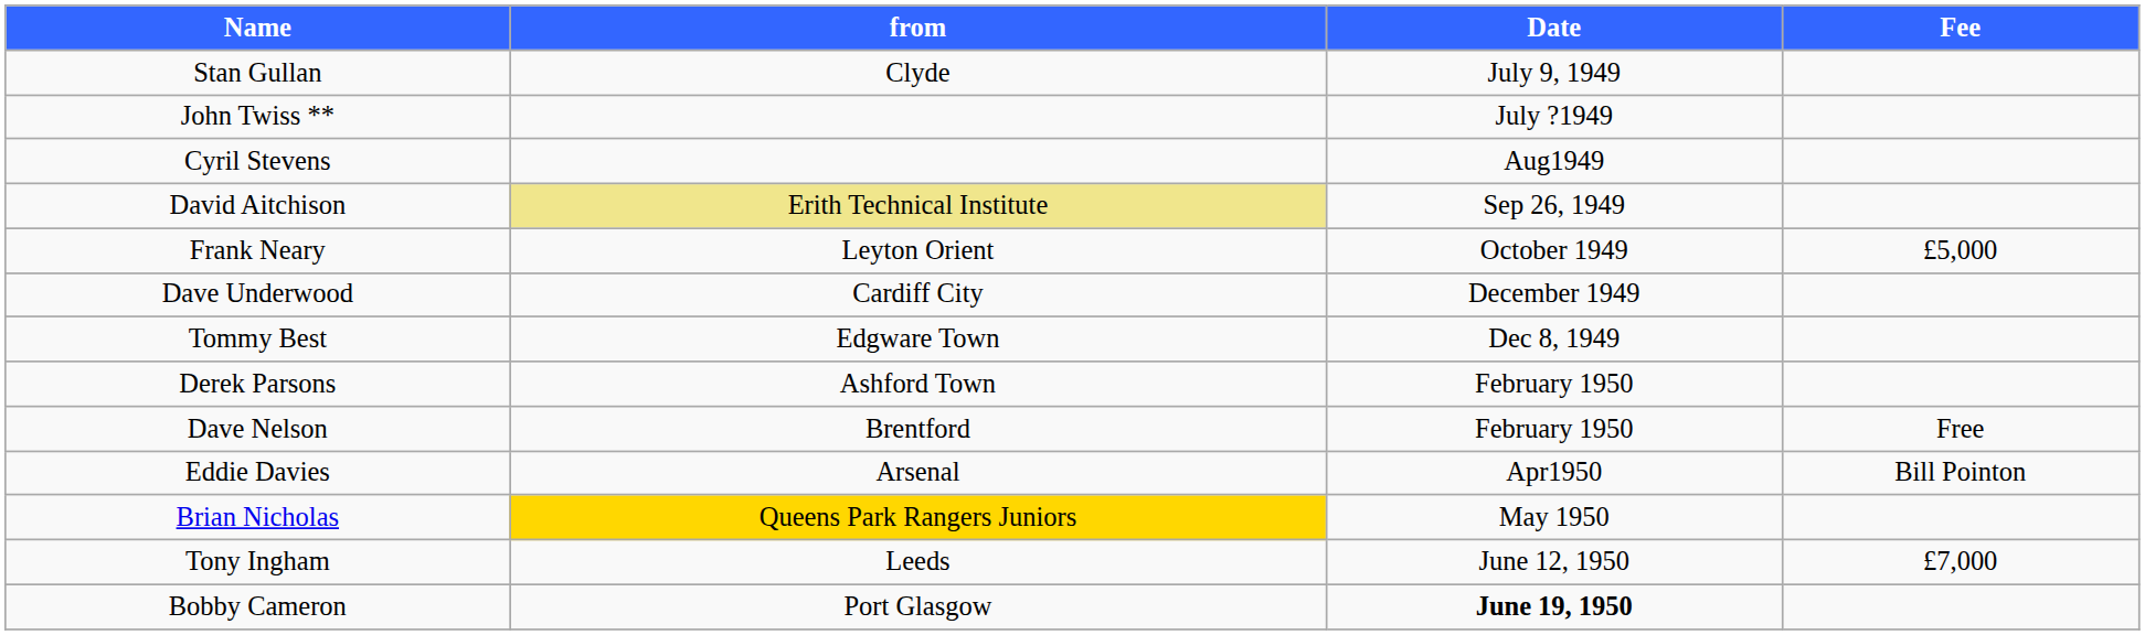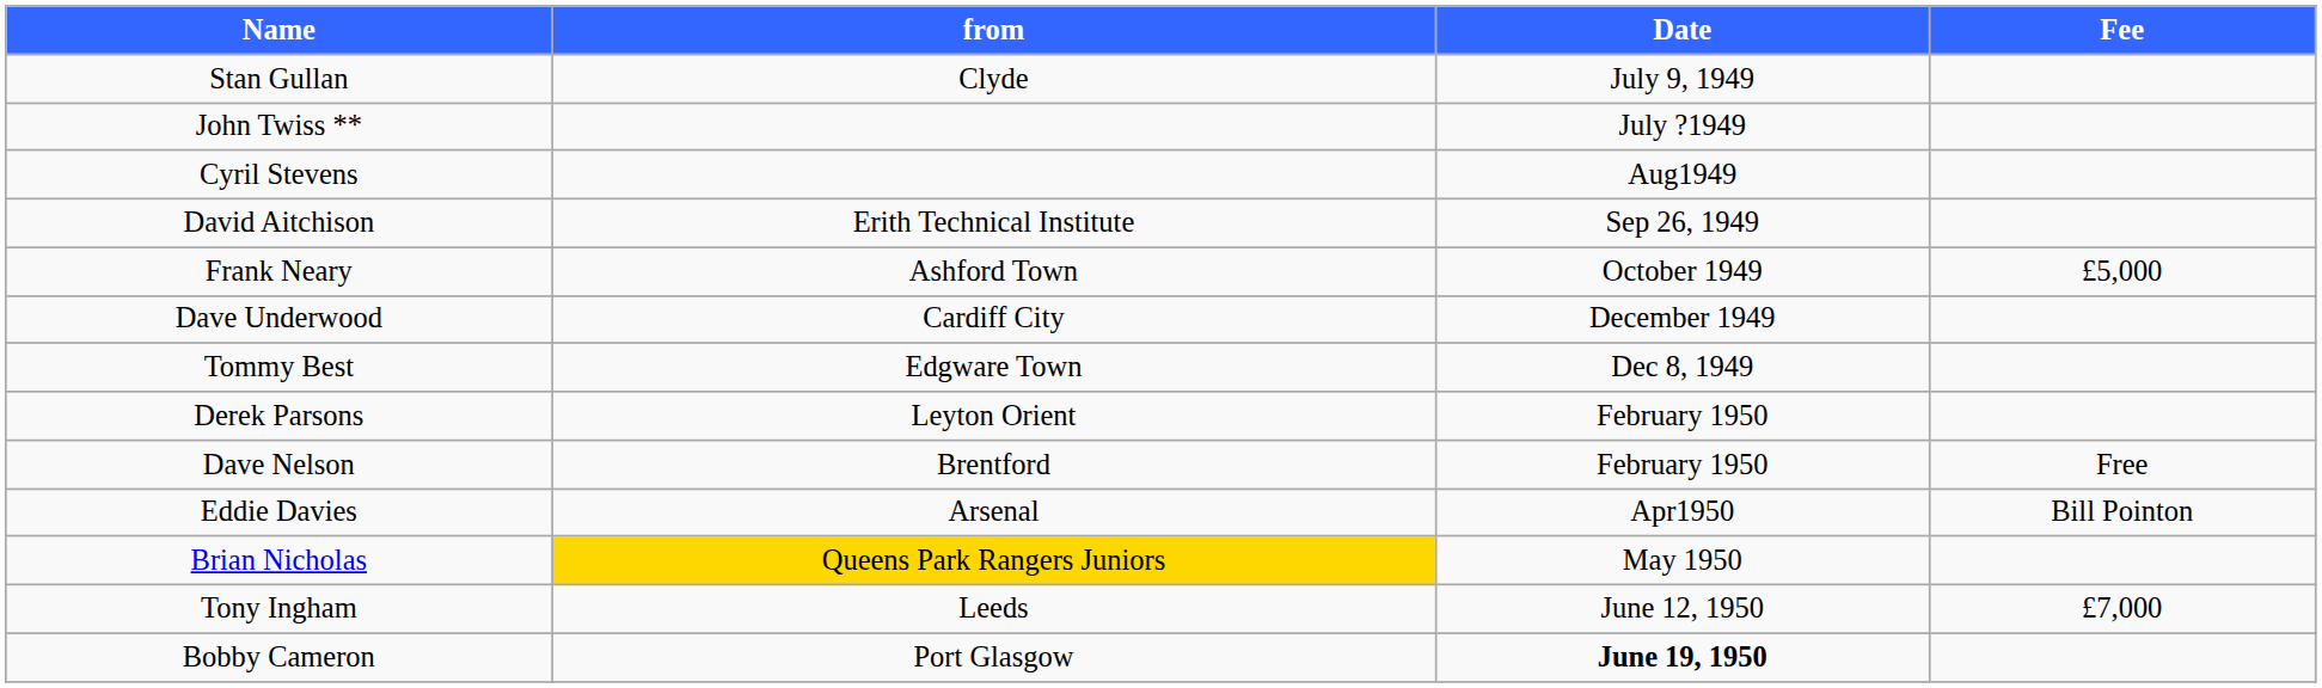David Aitchison | from: khaki background -> no background
Frank Neary | from: Leyton Orient -> Ashford Town
Derek Parsons | from: Ashford Town -> Leyton Orient
